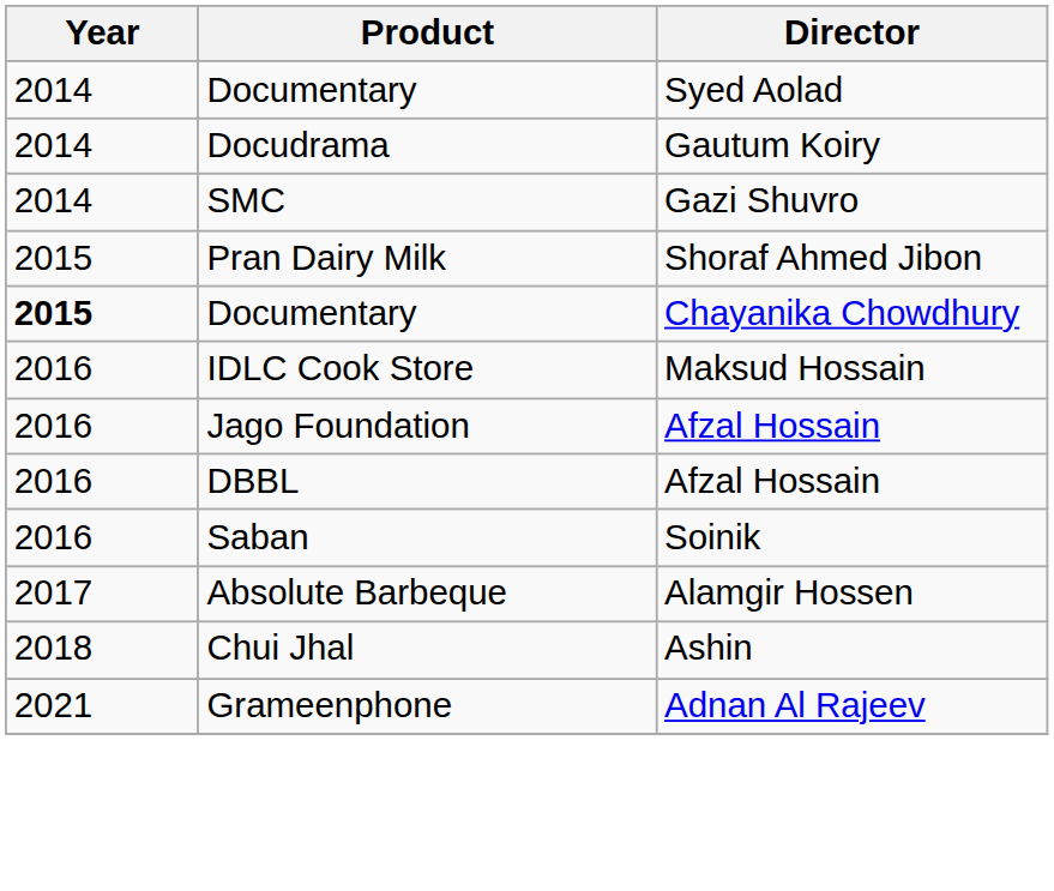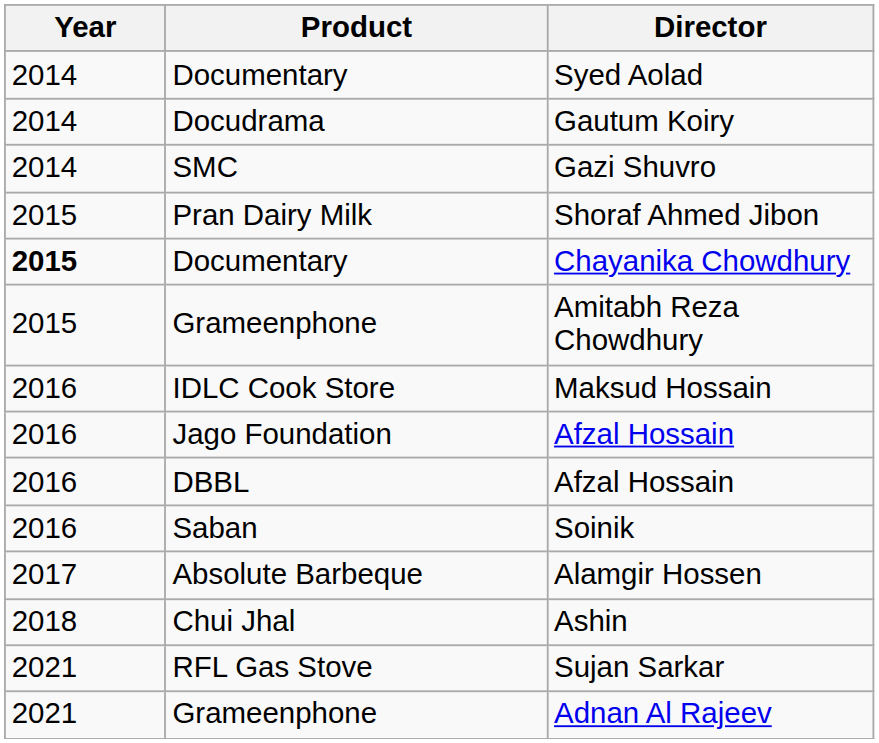+ row: 2015 | Grameenphone | Amitabh Reza Chowdhury
+ row: 2021 | RFL Gas Stove | Sujan Sarkar
